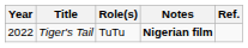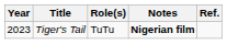Tiger's Tail | Year: 2022 -> 2023
